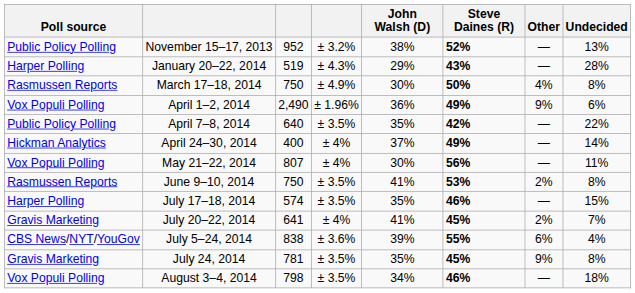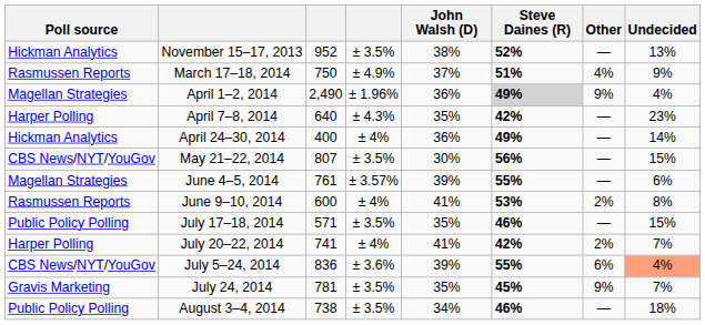November 15–17, 2013 | Poll source: Public Policy Polling -> Hickman Analytics
November 15–17, 2013 | column 4: ± 3.2% -> ± 3.5%
- row: Harper Polling | January 20–22, 2014 | 519 | ± 4.3% | 29% | 43% | — | 28%
March 17–18, 2014 | John Walsh (D): 30% -> 37%
March 17–18, 2014 | Steve Daines (R): 50% -> 51%
March 17–18, 2014 | Undecided: 8% -> 9%
April 1–2, 2014 | Poll source: Vox Populi Polling -> Magellan Strategies
April 1–2, 2014 | Steve Daines (R): no background -> lightgrey background
April 1–2, 2014 | Undecided: 6% -> 4%
April 7–8, 2014 | Poll source: Public Policy Polling -> Harper Polling
April 7–8, 2014 | column 4: ± 3.5% -> ± 4.3%
April 7–8, 2014 | Undecided: 22% -> 23%
April 24–30, 2014 | John Walsh (D): 37% -> 36%
May 21–22, 2014 | Poll source: Vox Populi Polling -> CBS News/NYT/YouGov
May 21–22, 2014 | column 4: ± 4% -> ± 3.5%
May 21–22, 2014 | Undecided: 11% -> 15%
+ row: Magellan Strategies | June 4–5, 2014 | 761 | ± 3.57% | 39% | 55% | — | 6%
June 9–10, 2014 | column 3: 750 -> 600
June 9–10, 2014 | column 4: ± 3.5% -> ± 4%
July 17–18, 2014 | Poll source: Harper Polling -> Public Policy Polling
July 17–18, 2014 | column 3: 574 -> 571
July 20–22, 2014 | Poll source: Gravis Marketing -> Harper Polling
July 20–22, 2014 | column 3: 641 -> 741
July 20–22, 2014 | Steve Daines (R): 45% -> 42%
July 5–24, 2014 | column 3: 838 -> 836
July 5–24, 2014 | Undecided: no background -> lightsalmon background
July 24, 2014 | Undecided: 8% -> 7%
August 3–4, 2014 | Poll source: Vox Populi Polling -> Public Policy Polling
August 3–4, 2014 | column 3: 798 -> 738
